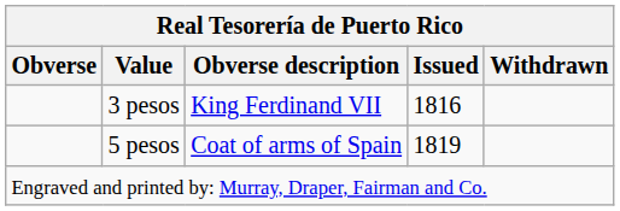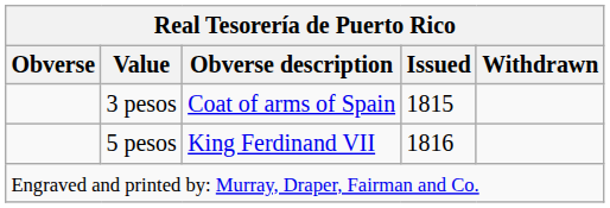3 pesos | Obverse description: King Ferdinand VII -> Coat of arms of Spain
3 pesos | Issued: 1816 -> 1815
5 pesos | Obverse description: Coat of arms of Spain -> King Ferdinand VII
5 pesos | Issued: 1819 -> 1816
